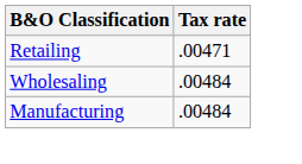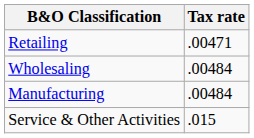+ row: Service & Other Activities | .015
